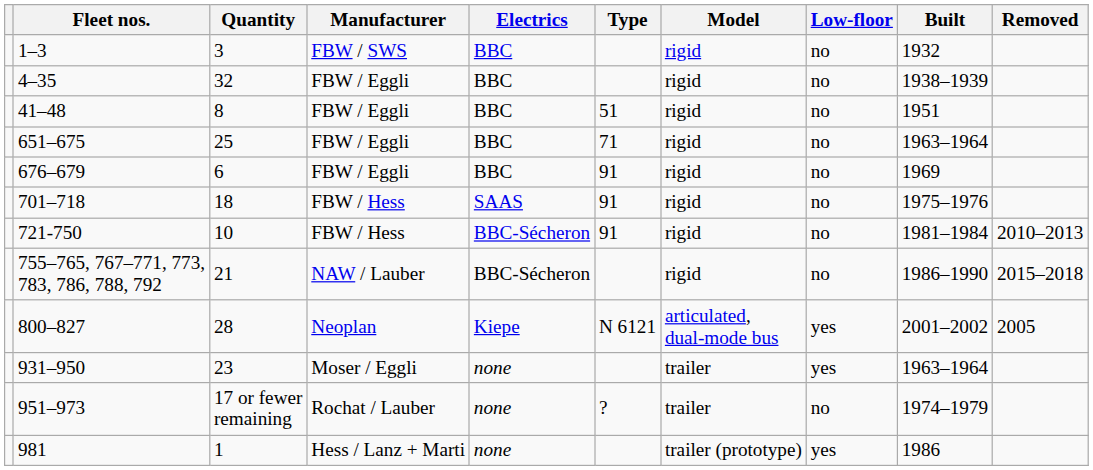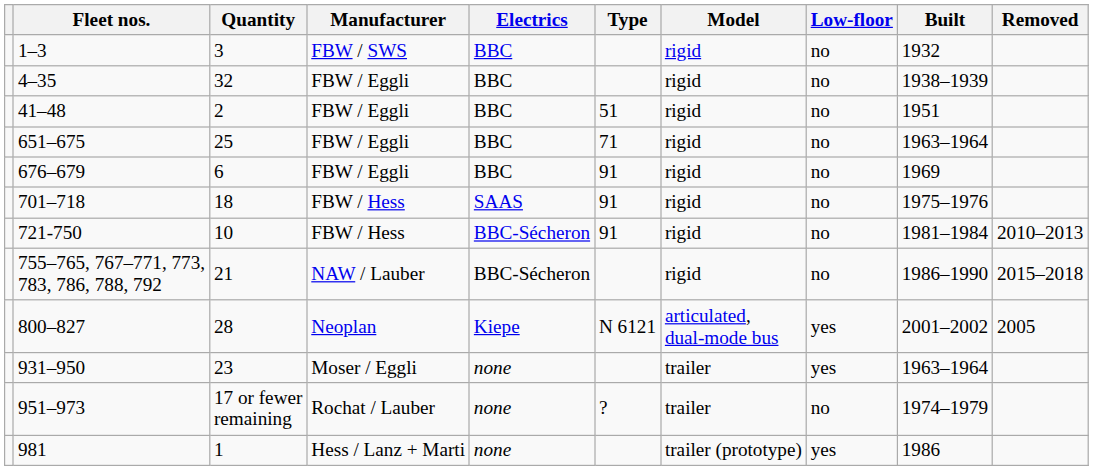41–48 | Quantity: 8 -> 2
